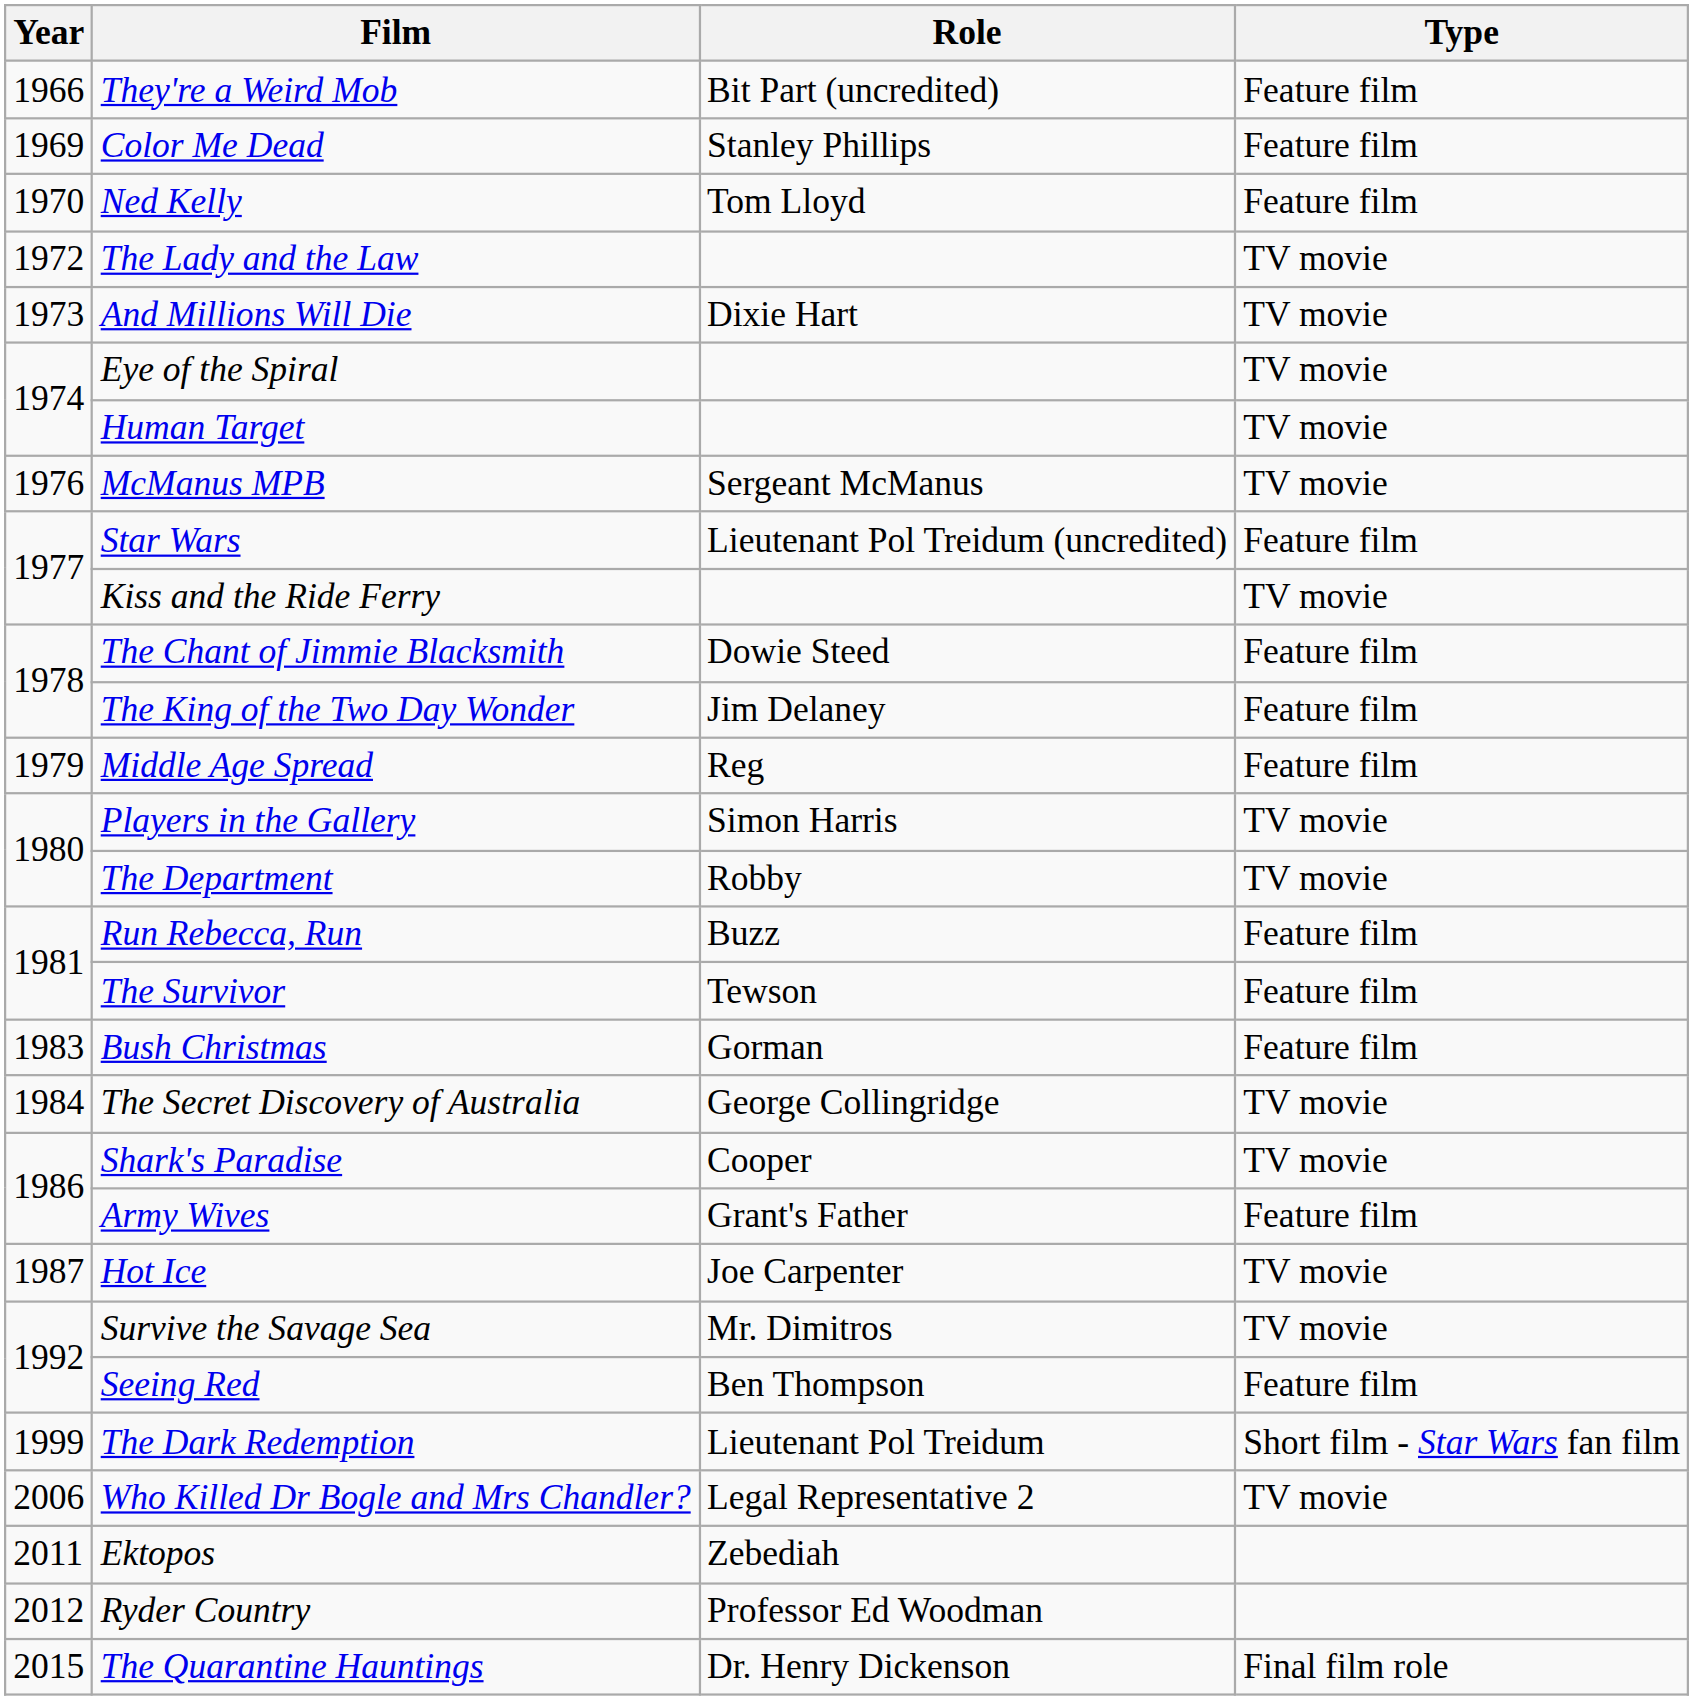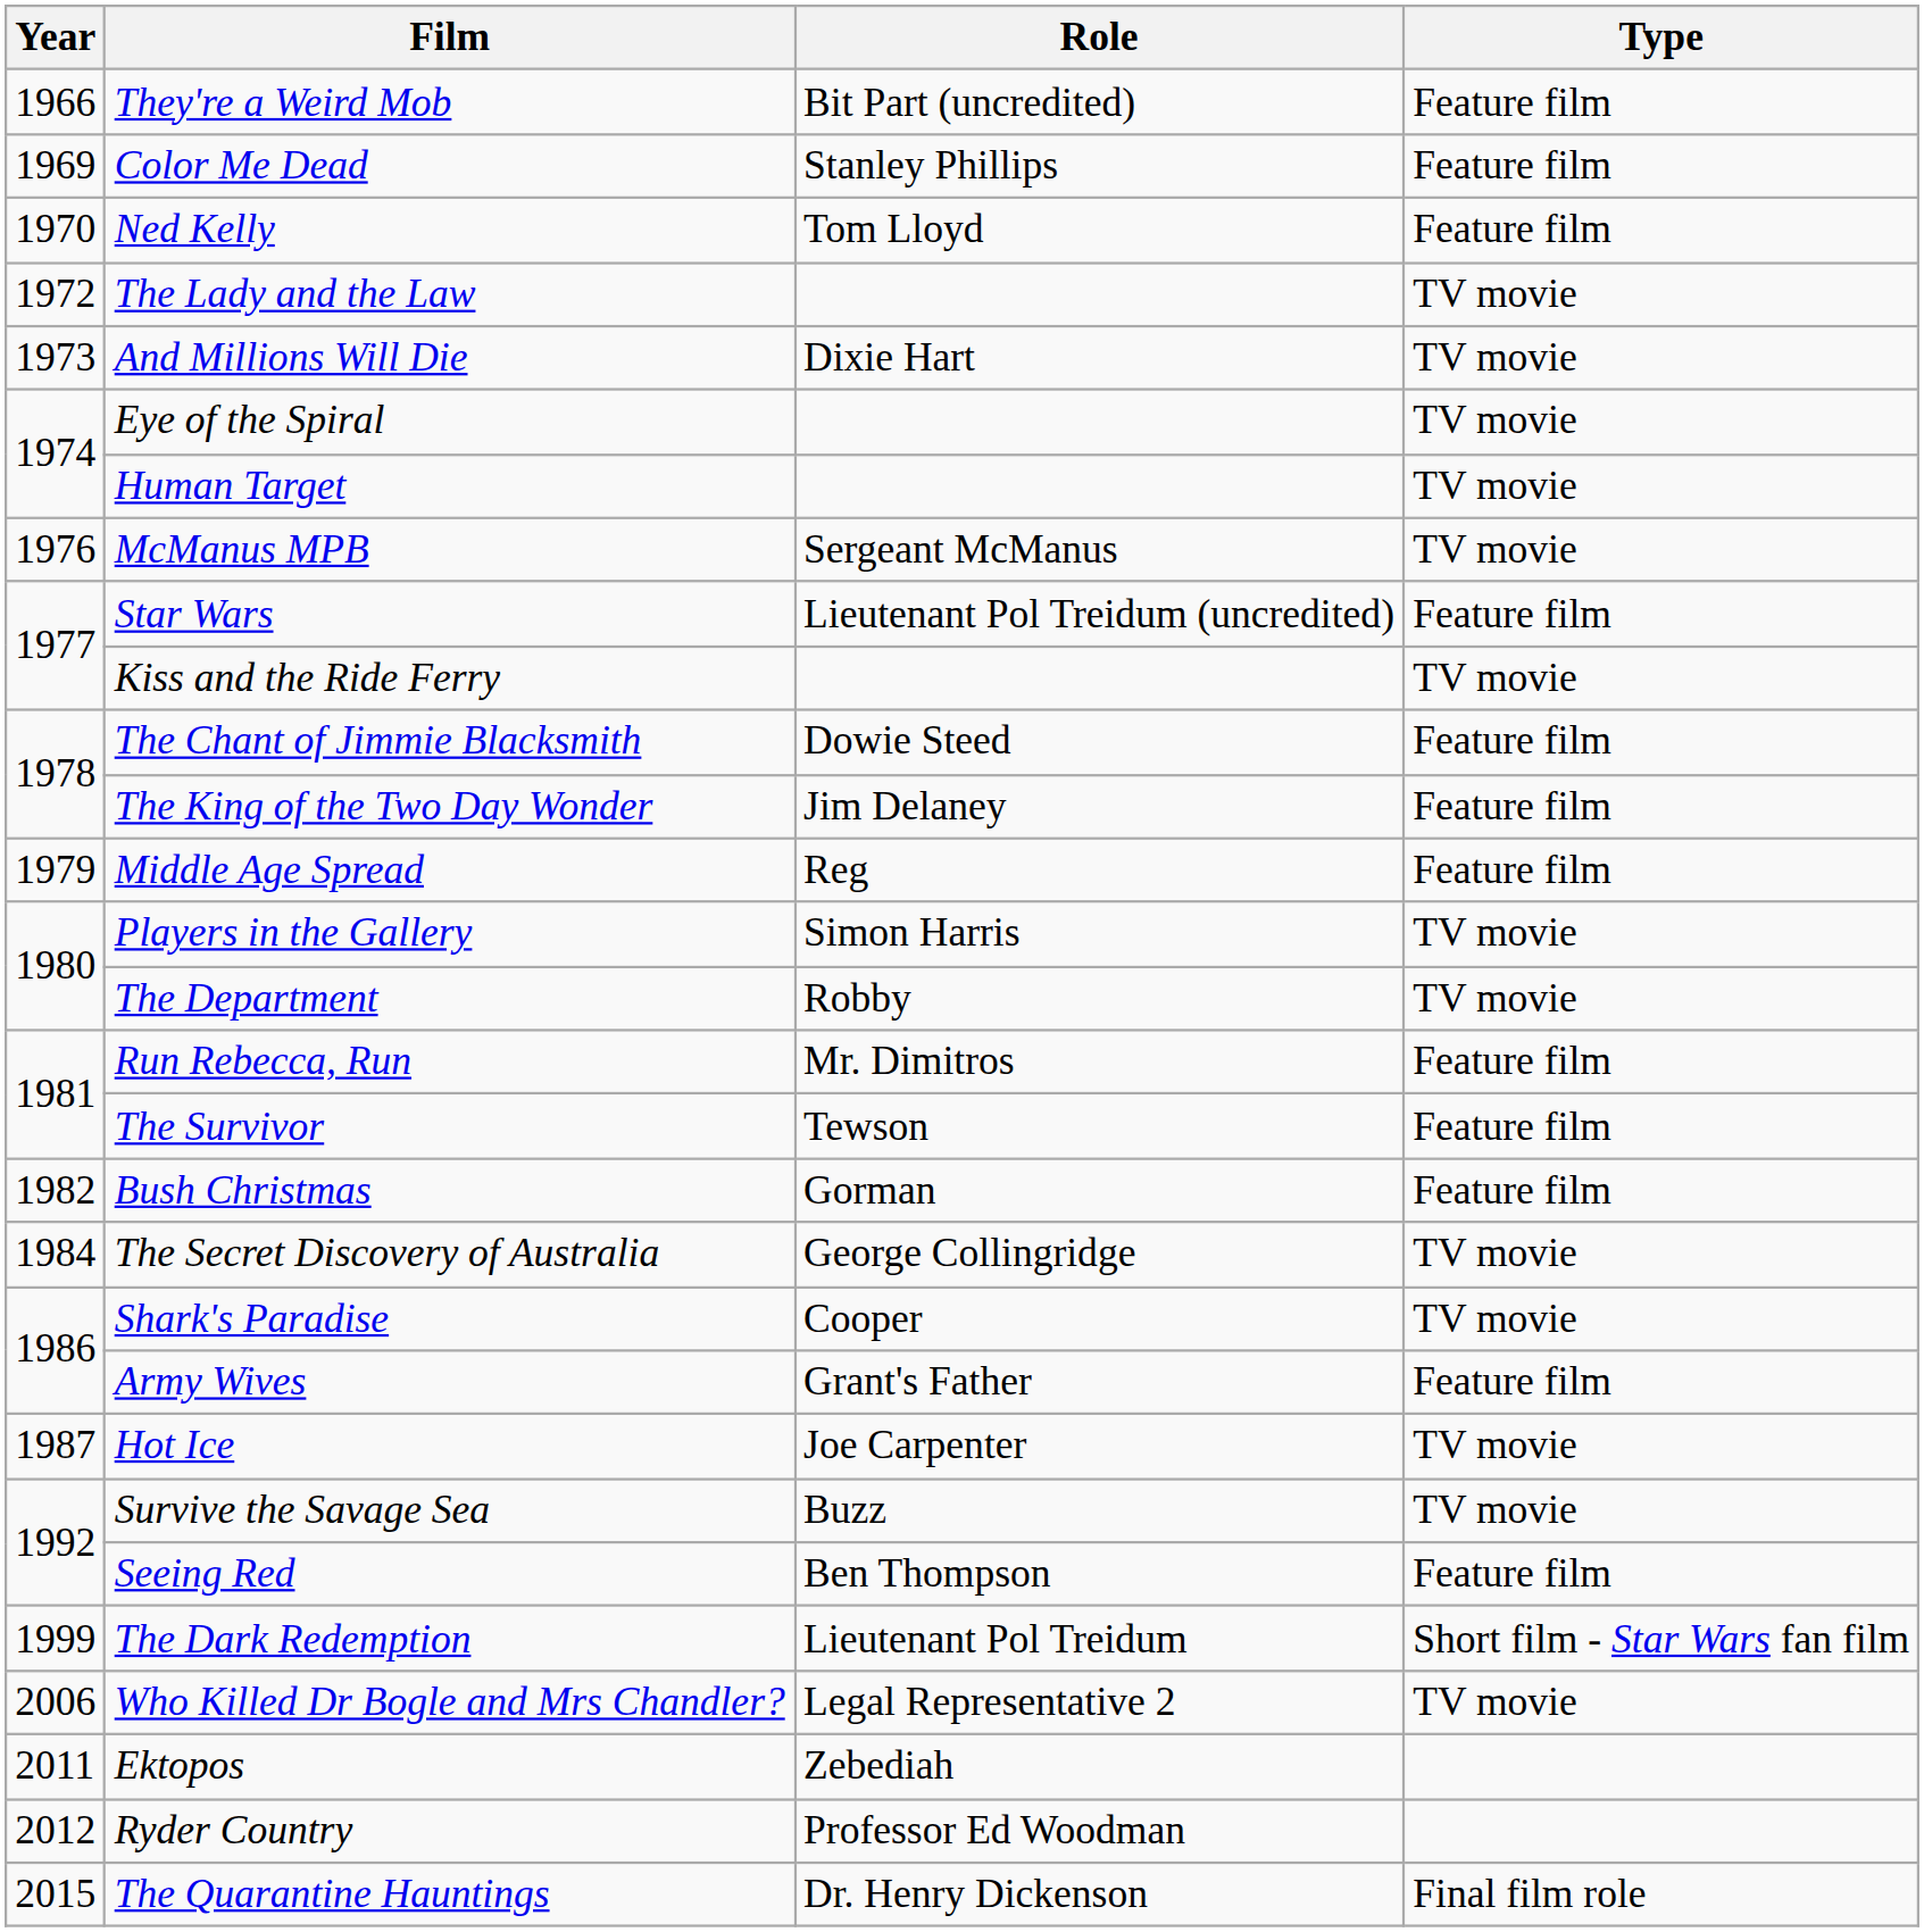Run Rebecca, Run | Role: Buzz -> Mr. Dimitros
Bush Christmas | Year: 1983 -> 1982
Survive the Savage Sea | Role: Mr. Dimitros -> Buzz
